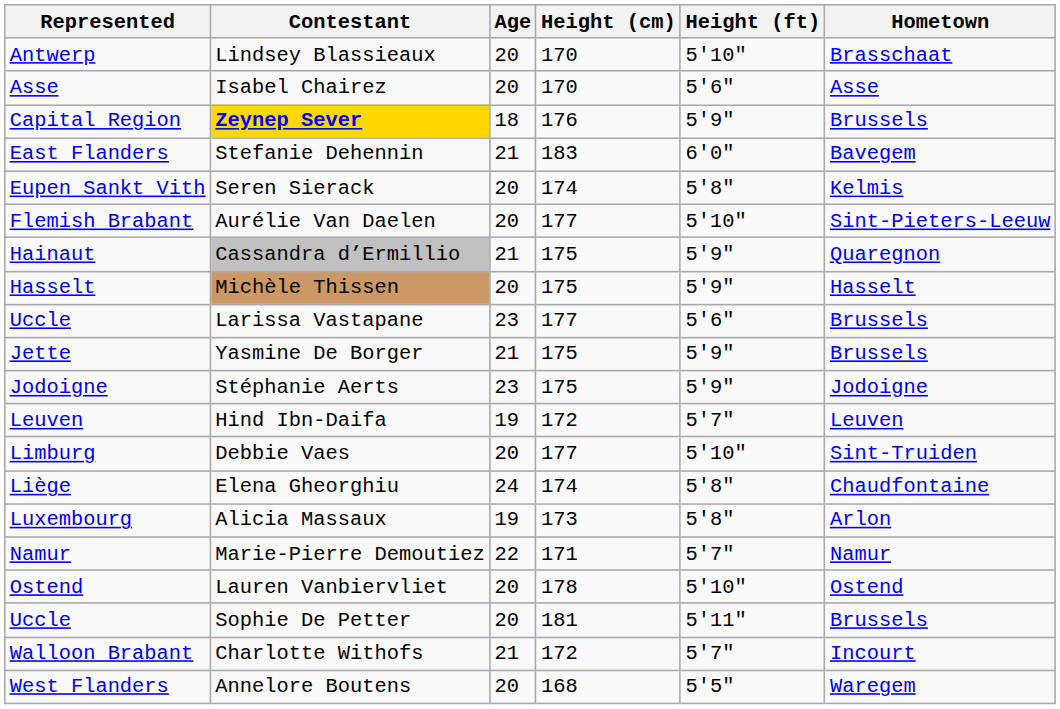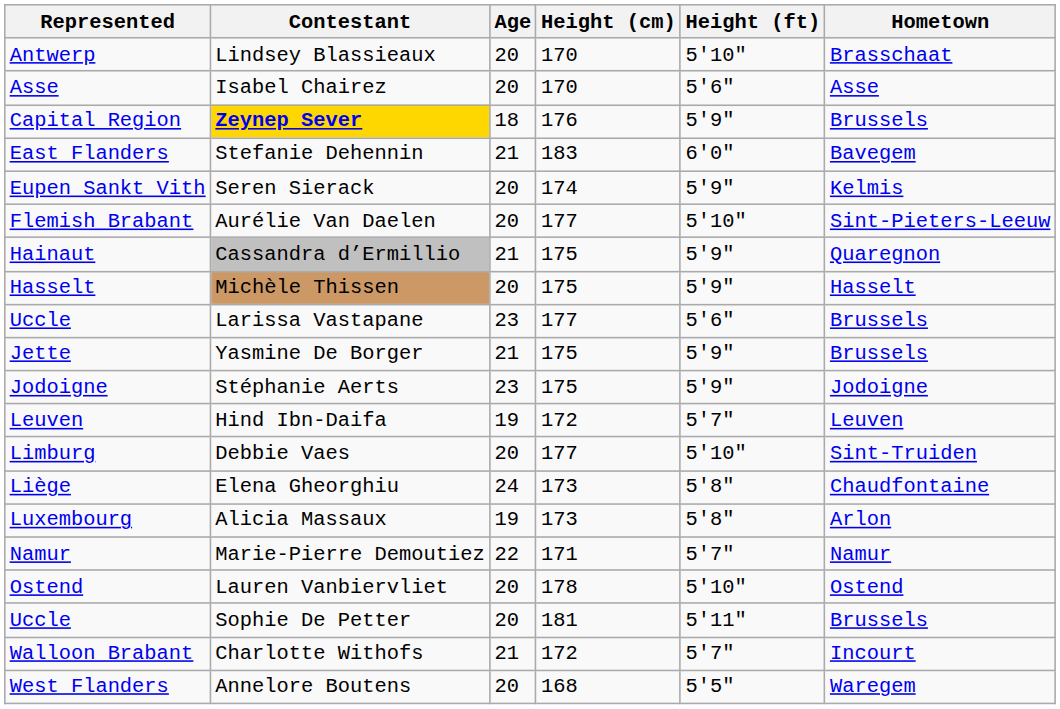Seren Sierack | Height (ft): 5'8" -> 5'9"
Elena Gheorghiu | Height (cm): 174 -> 173
